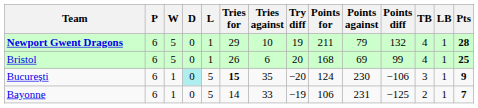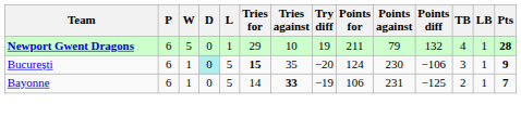- row: Bristol | 6 | 5 | 0 | 1 | 26 | 6 | 20 | 168 | 69 | 99 | 4 | 1 | 25
Bayonne | Tries against: normal -> bold
